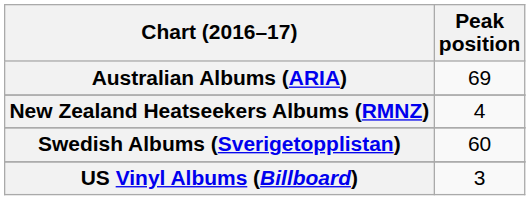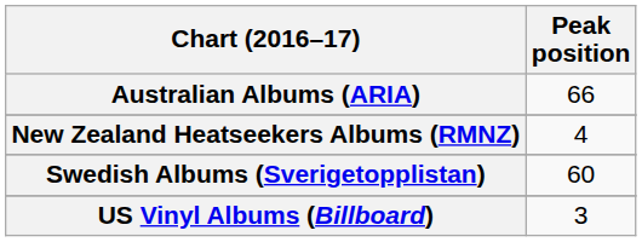Australian Albums (ARIA) | Peak position: 69 -> 66
